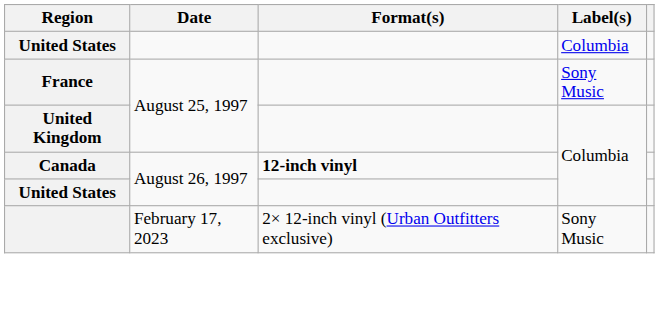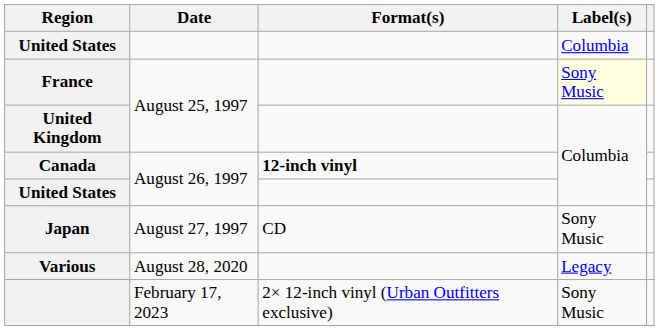France | Label(s): no background -> lightyellow background
+ row: Japan | August 27, 1997 | CD | Sony Music
+ row: Various | August 28, 2020 | Legacy
